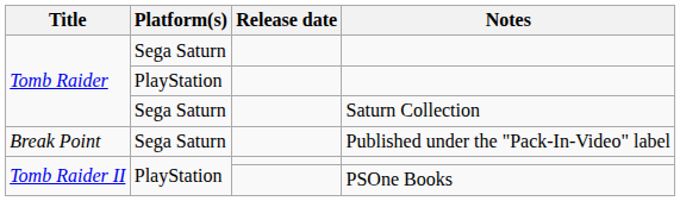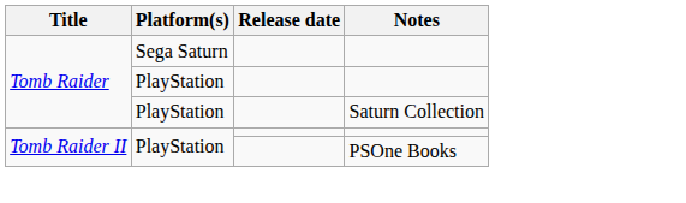Saturn Collection | Platform(s): Sega Saturn -> PlayStation
- row: Break Point | Sega Saturn | Published under the "Pack-In-Video" label
